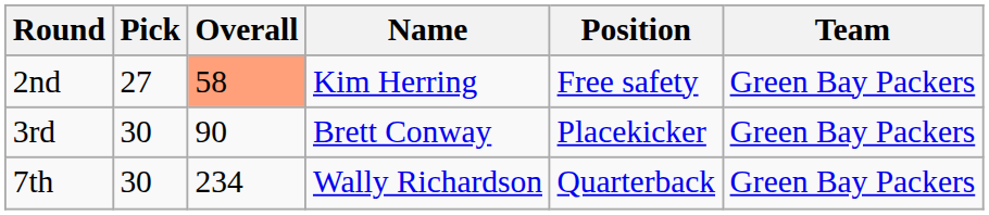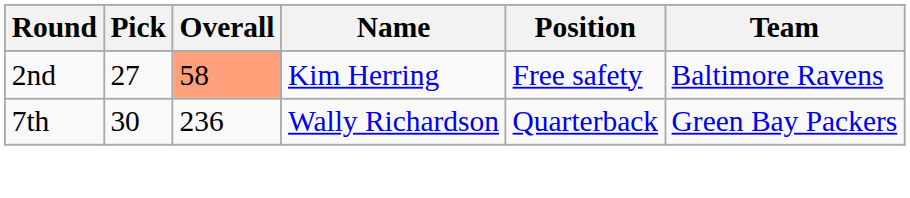2nd | Team: Green Bay Packers -> Baltimore Ravens
- row: 3rd | 30 | 90 | Brett Conway | Placekicker | Green Bay Packers
7th | Overall: 234 -> 236
